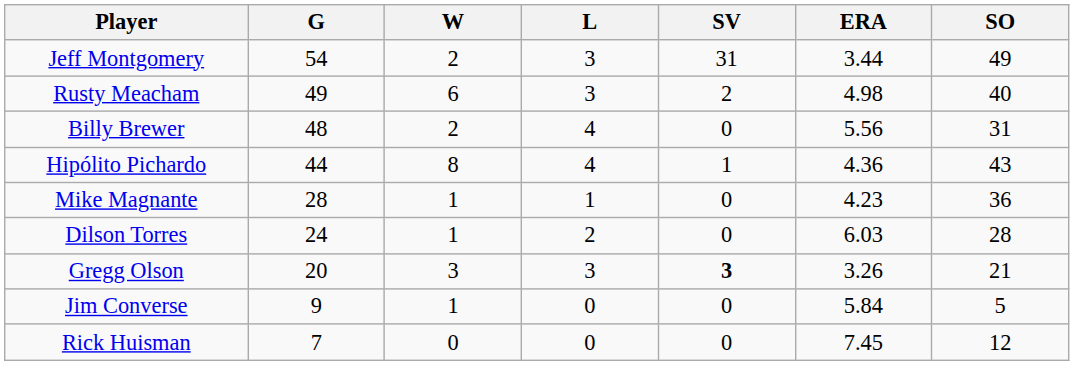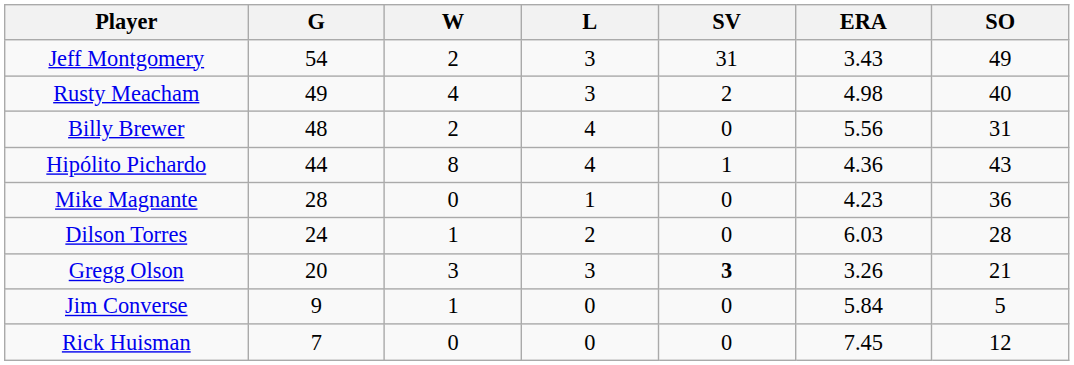Jeff Montgomery | ERA: 3.44 -> 3.43
Rusty Meacham | W: 6 -> 4
Mike Magnante | W: 1 -> 0
